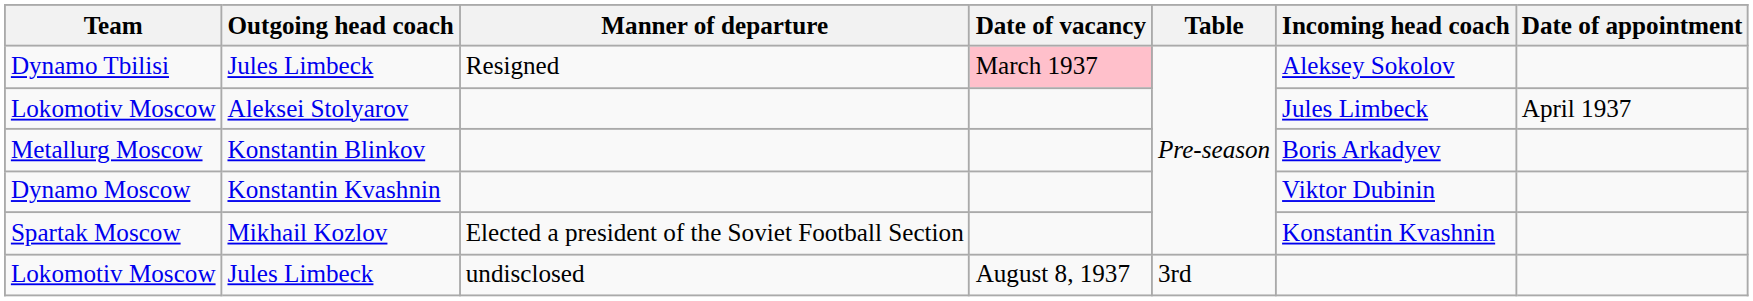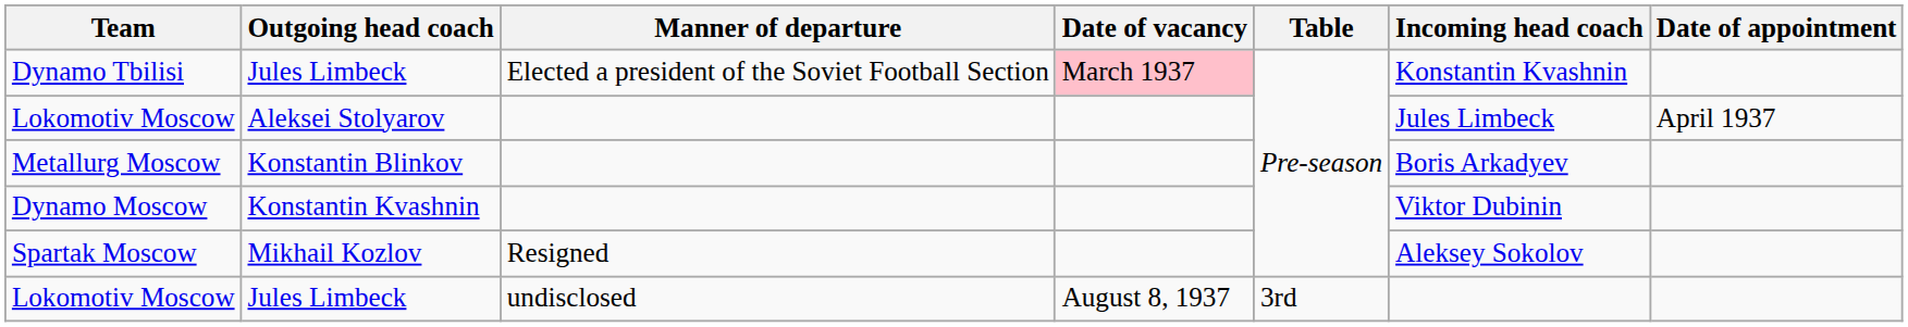Dynamo Tbilisi | Manner of departure: Resigned -> Elected a president of the Soviet Football Section
Dynamo Tbilisi | Incoming head coach: Aleksey Sokolov -> Konstantin Kvashnin
Spartak Moscow | Manner of departure: Elected a president of the Soviet Football Section -> Resigned
Spartak Moscow | Incoming head coach: Konstantin Kvashnin -> Aleksey Sokolov
